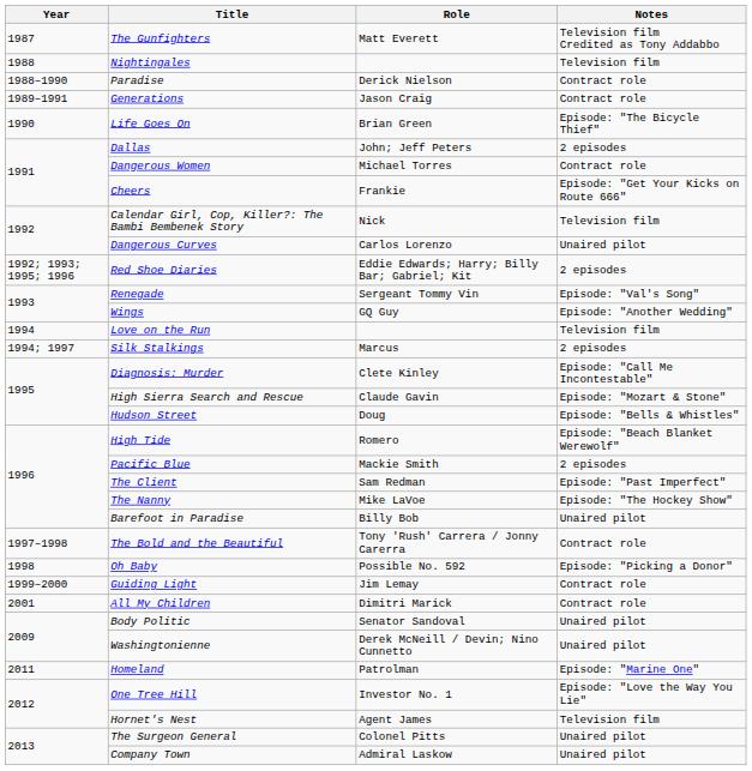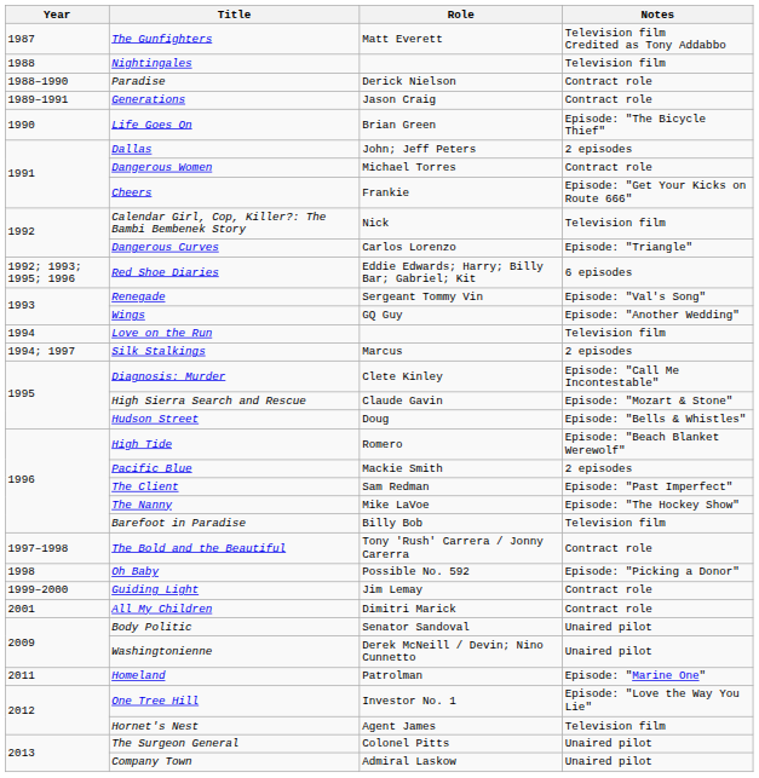Dangerous Curves | Notes: Unaired pilot -> Episode: "Triangle"
Red Shoe Diaries | Notes: 2 episodes -> 6 episodes
Barefoot in Paradise | Notes: Unaired pilot -> Television film
